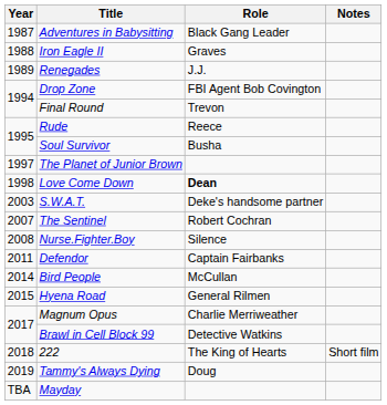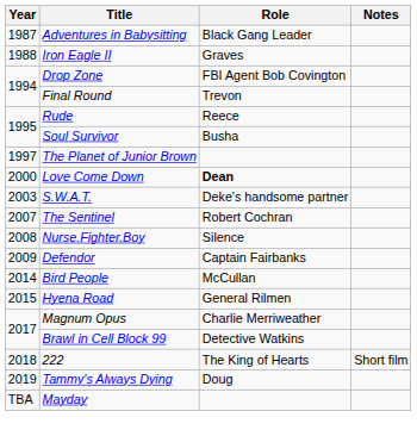- row: 1989 | Renegades | J.J.
Love Come Down | Year: 1998 -> 2000
Defendor | Year: 2011 -> 2009
